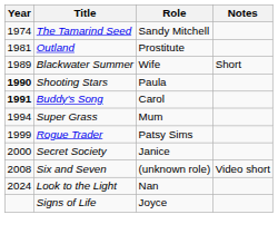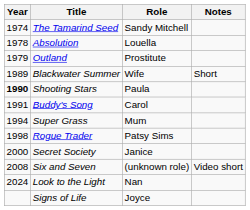+ row: 1978 | Absolution | Louella
Outland | Year: 1981 -> 1979
Buddy's Song | Year: bold -> normal
Rogue Trader | Year: 1999 -> 1998
